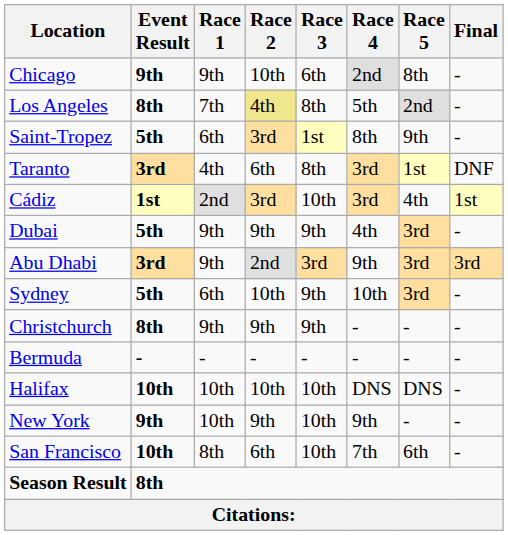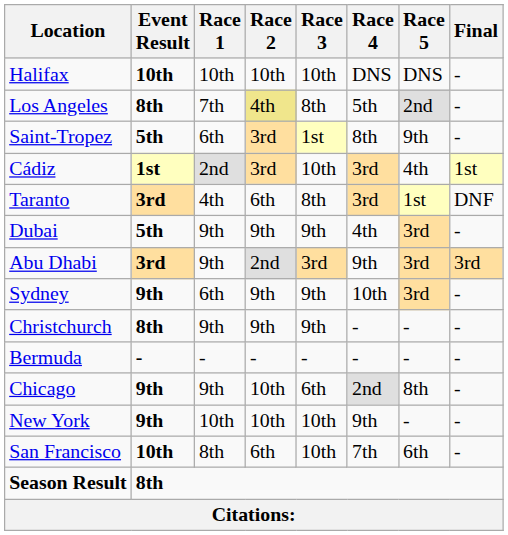rows swapped: Chicago <-> Halifax
rows swapped: Taranto <-> Cádiz
Sydney | Event Result: 5th -> 9th
Sydney | Race 2: 10th -> 9th
New York | Race 2: 9th -> 10th
